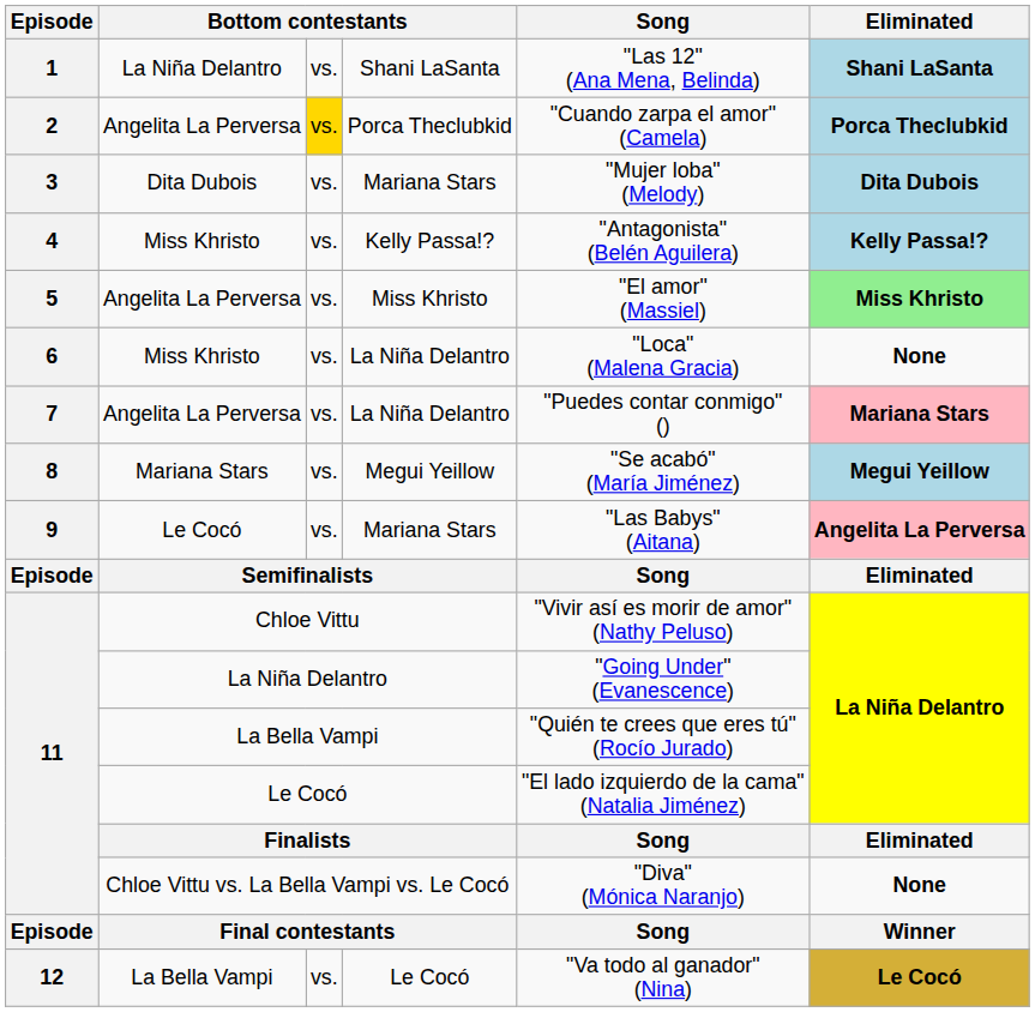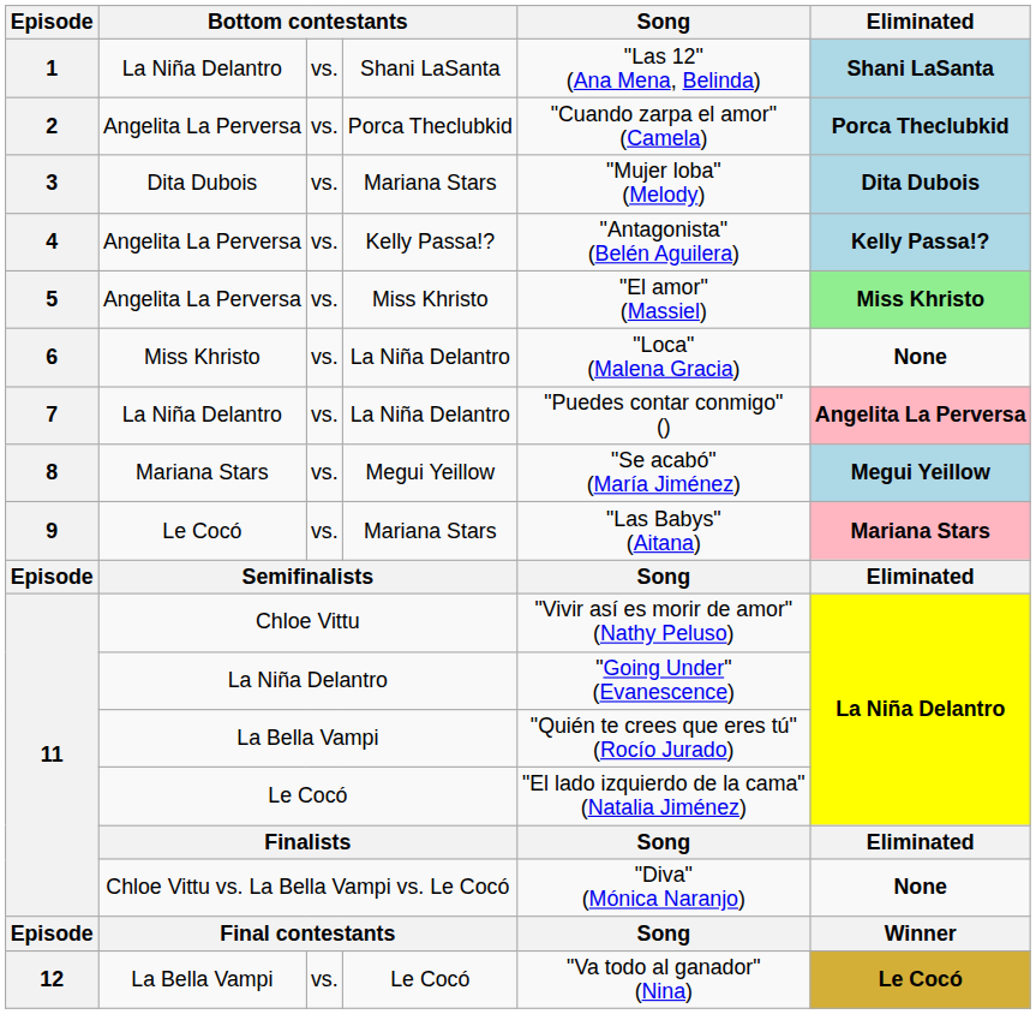2 | column 3: gold background -> no background
4 | column 2: Miss Khristo -> Angelita La Perversa
7 | column 2: Angelita La Perversa -> La Niña Delantro
7 | Eliminated: Mariana Stars -> Angelita La Perversa
9 | Eliminated: Angelita La Perversa -> Mariana Stars
